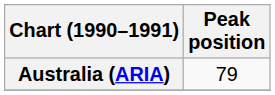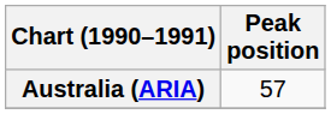Australia (ARIA) | Peak position: 79 -> 57
